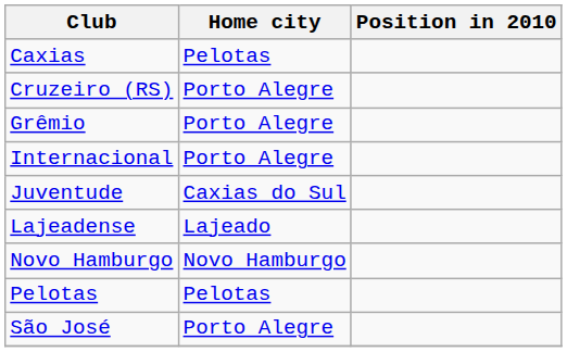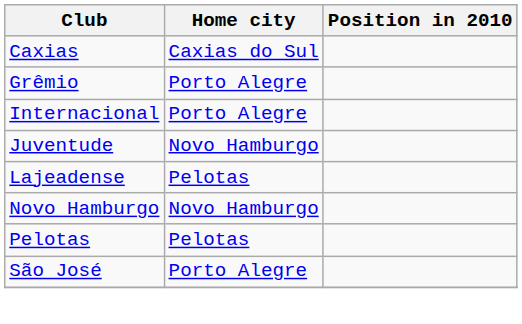Caxias | Home city: Pelotas -> Caxias do Sul
- row: Cruzeiro (RS) | Porto Alegre
Juventude | Home city: Caxias do Sul -> Novo Hamburgo
Lajeadense | Home city: Lajeado -> Pelotas
